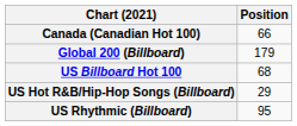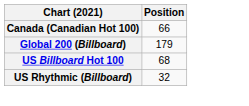- row: US Hot R&B/Hip-Hop Songs (Billboard) | 29
US Rhythmic (Billboard) | Position: 95 -> 32
